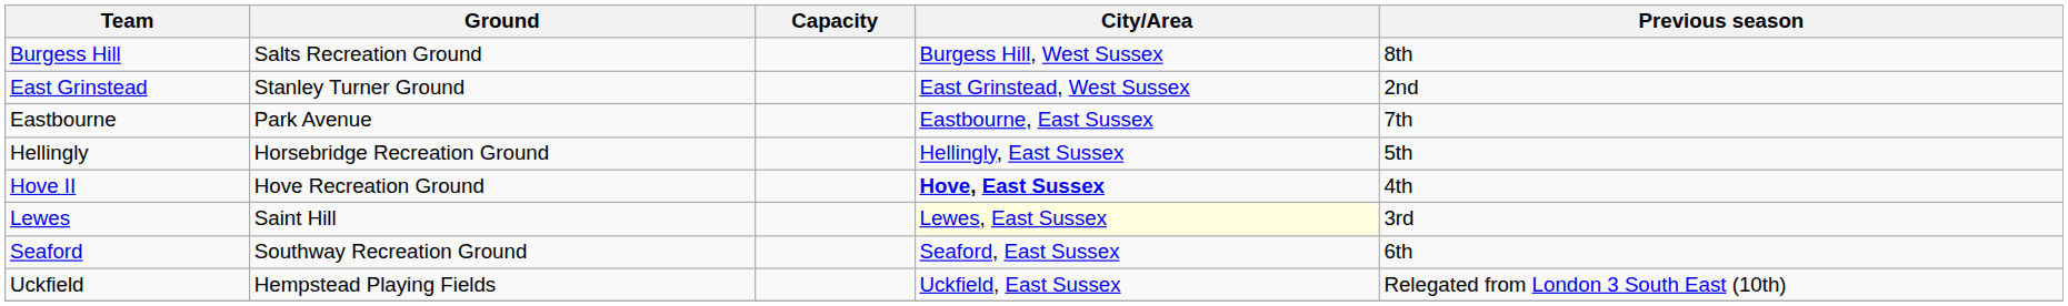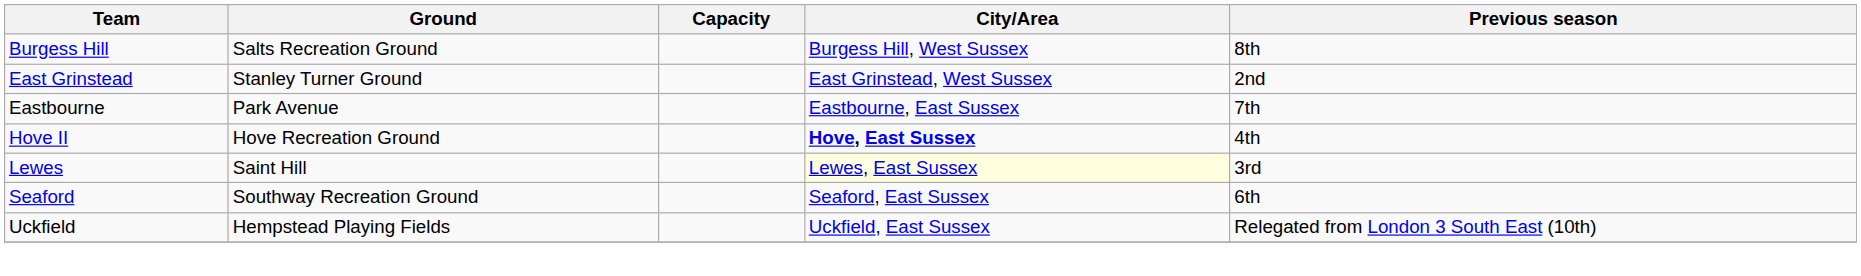- row: Hellingly | Horsebridge Recreation Ground | Hellingly, East Sussex | 5th
